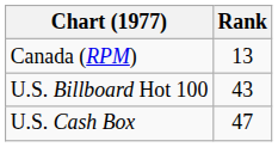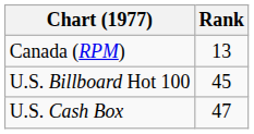U.S. Billboard Hot 100 | Rank: 43 -> 45
